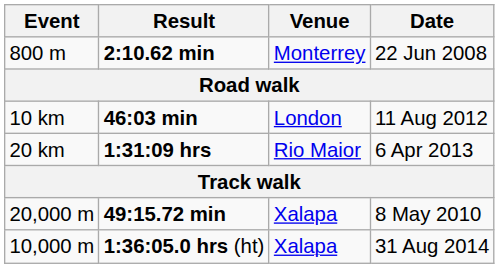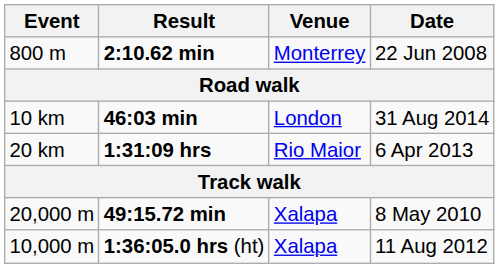46:03 min | Date: 11 Aug 2012 -> 31 Aug 2014
1:36:05.0 hrs (ht) | Date: 31 Aug 2014 -> 11 Aug 2012
